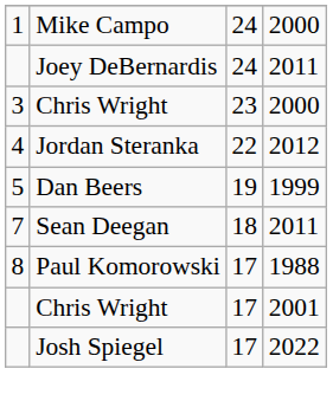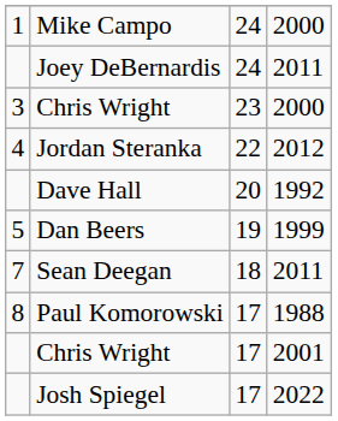+ row: Dave Hall | 20 | 1992
